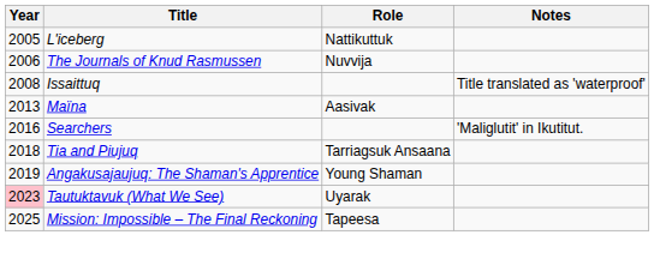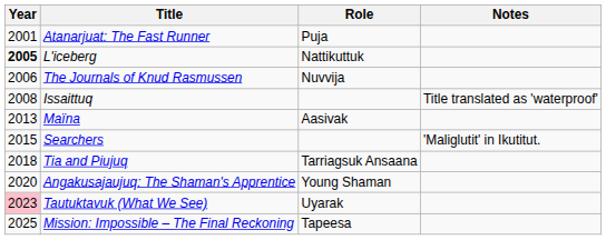+ row: 2001 | Atanarjuat: The Fast Runner | Puja
L'iceberg | Year: normal -> bold
Searchers | Year: 2016 -> 2015
Angakusajaujuq: The Shaman's Apprentice | Year: 2019 -> 2020
